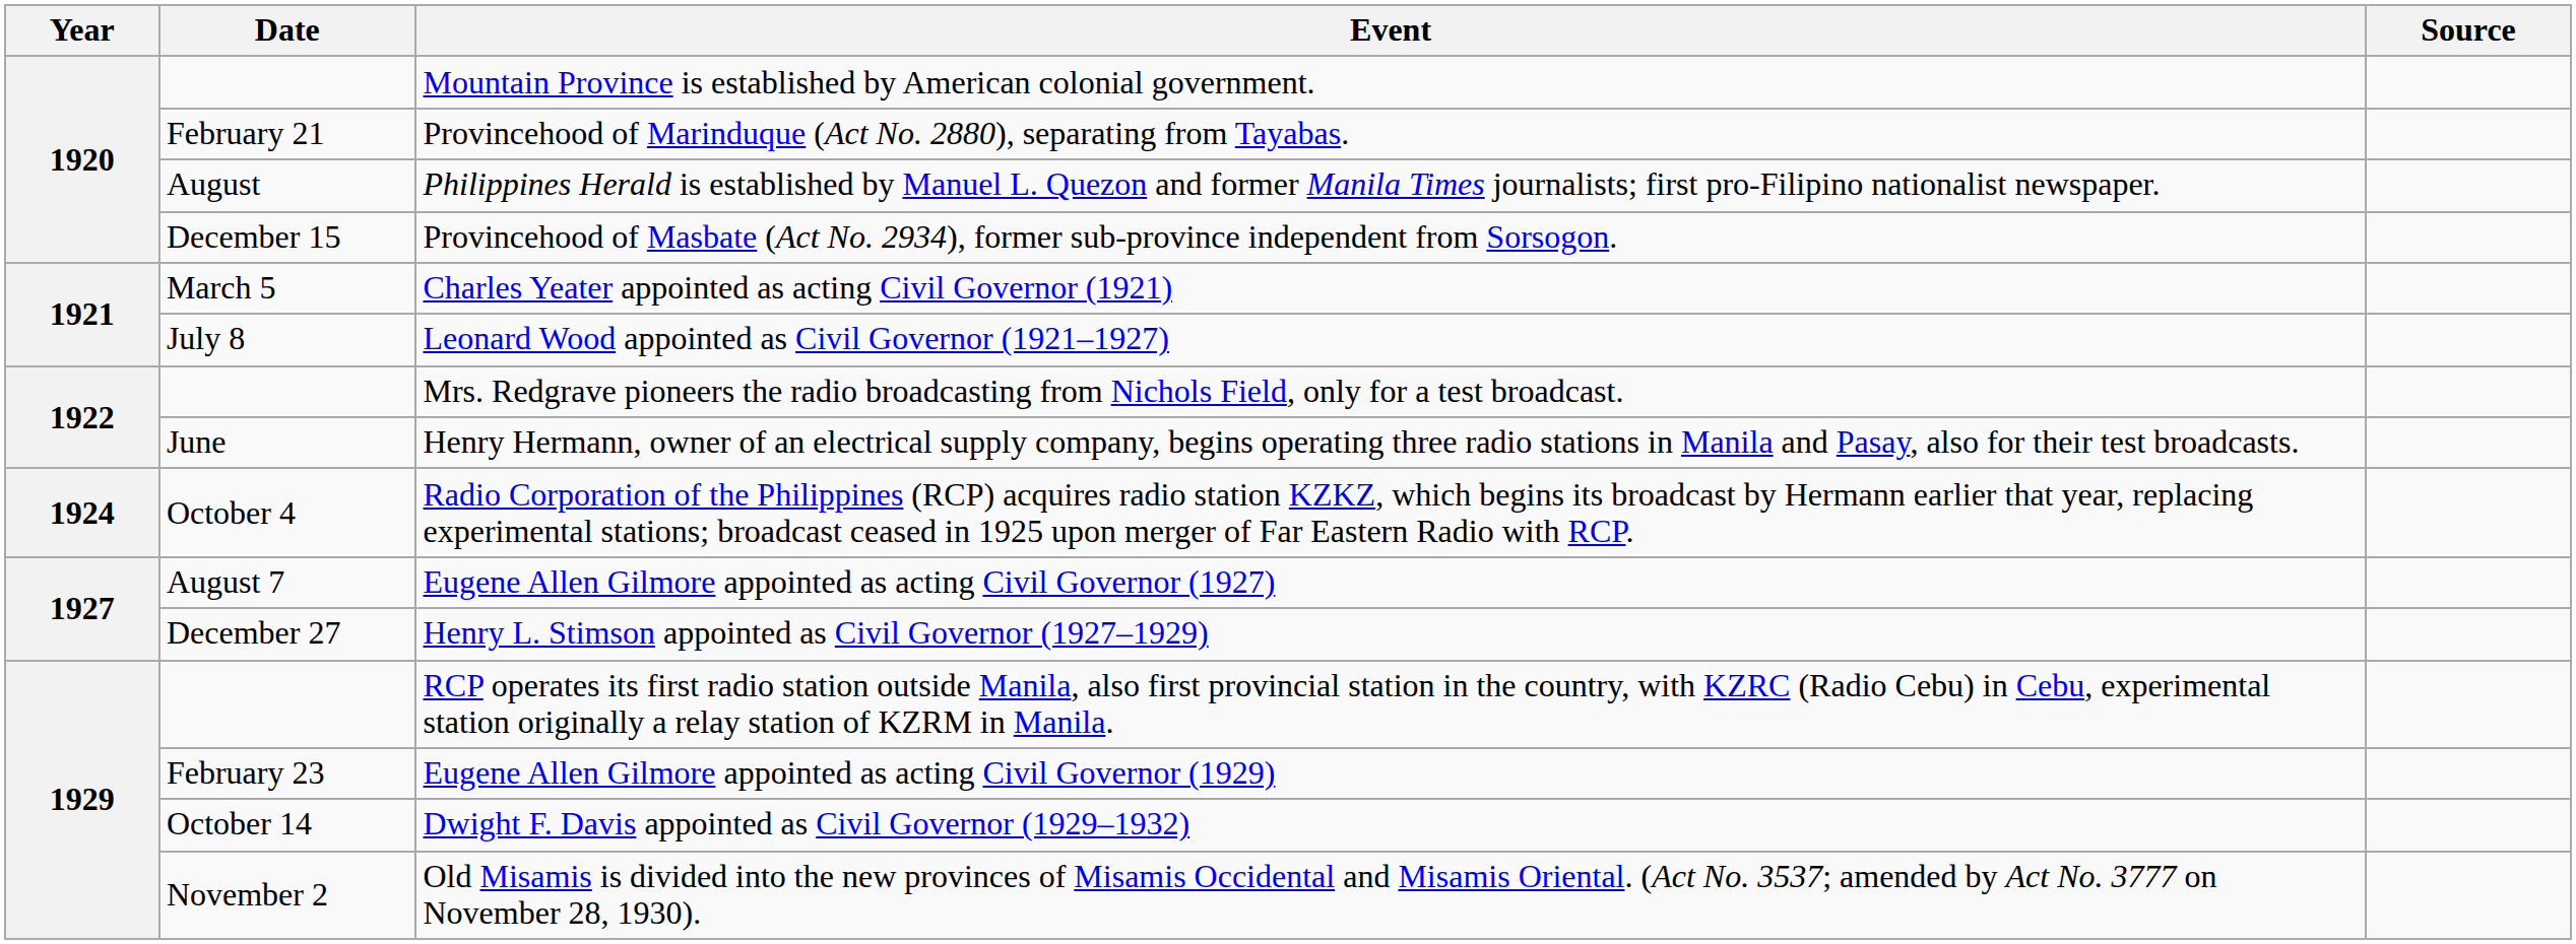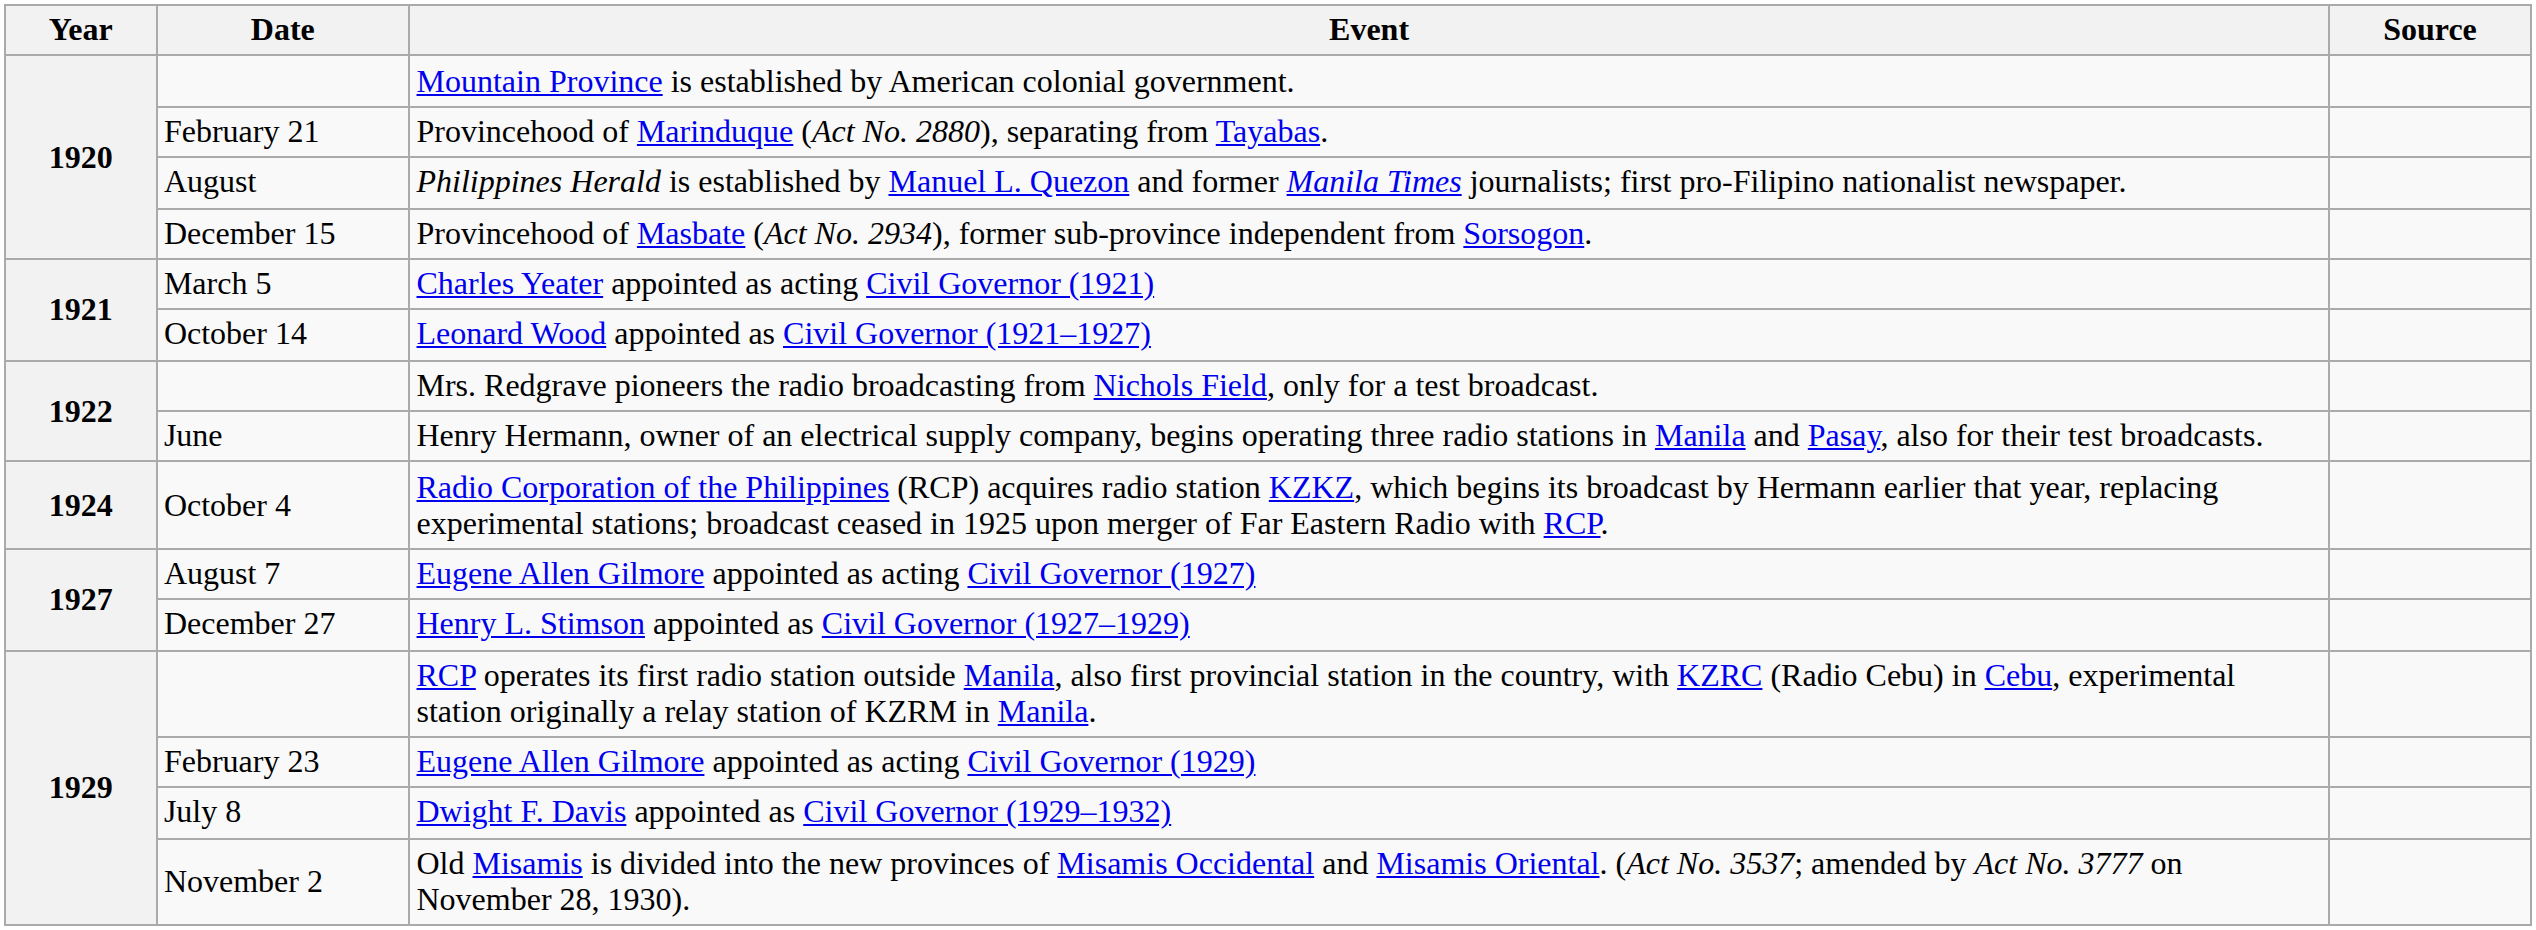Leonard Wood appointed as Civil Governor (1921–1927) | Date: July 8 -> October 14
Dwight F. Davis appointed as Civil Governor (1929–1932) | Date: October 14 -> July 8
